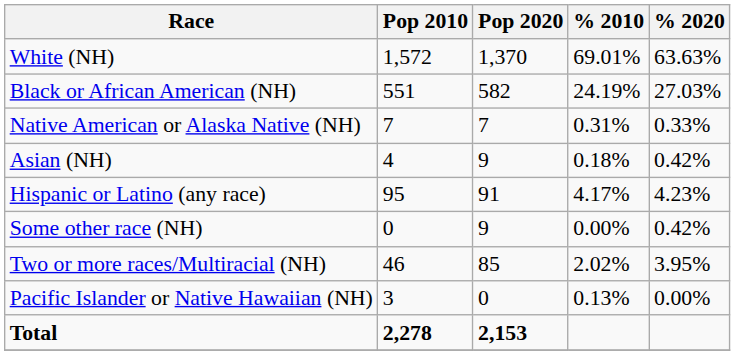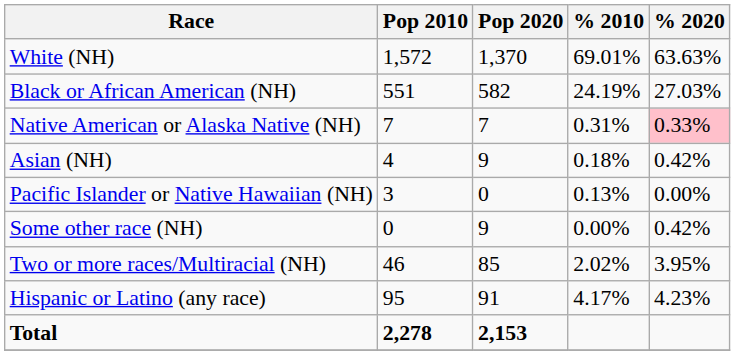Native American or Alaska Native (NH) | % 2020: no background -> pink background
rows swapped: Pacific Islander or Native Hawaiian (NH) <-> Hispanic or Latino (any race)
